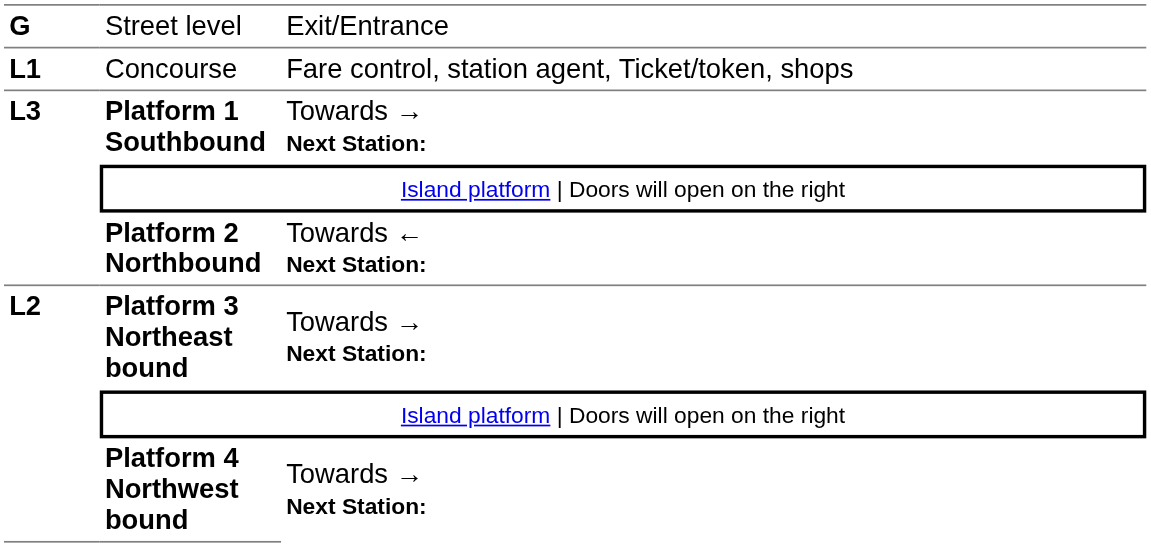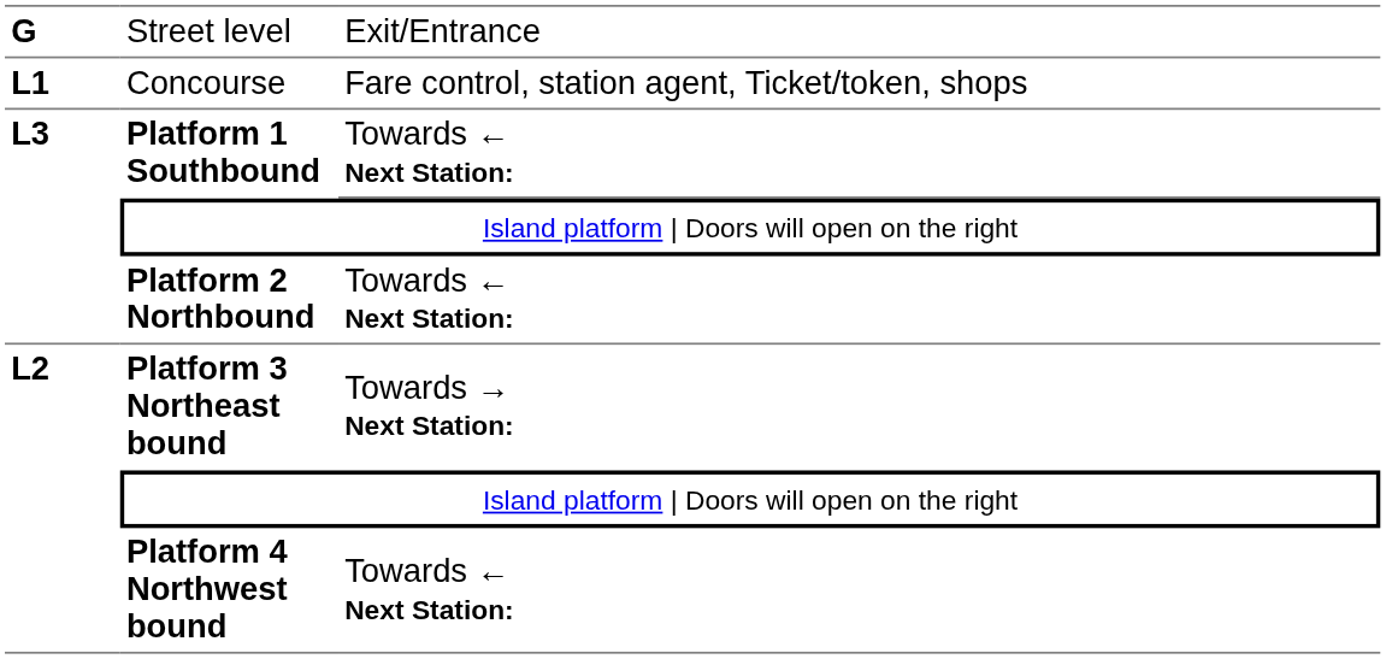Platform 1 Southbound | column 3: Towards → Next Station: -> Towards ← Next Station:
Platform 4 Northwest bound | column 3: Towards → Next Station: -> Towards ← Next Station:
